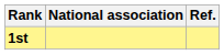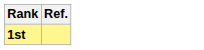- column: National association
